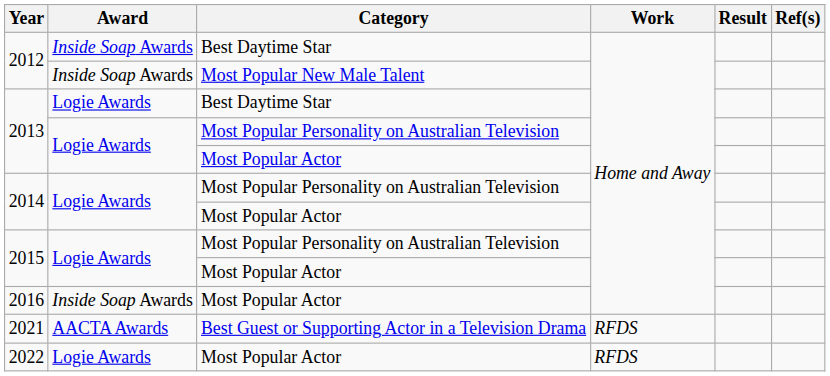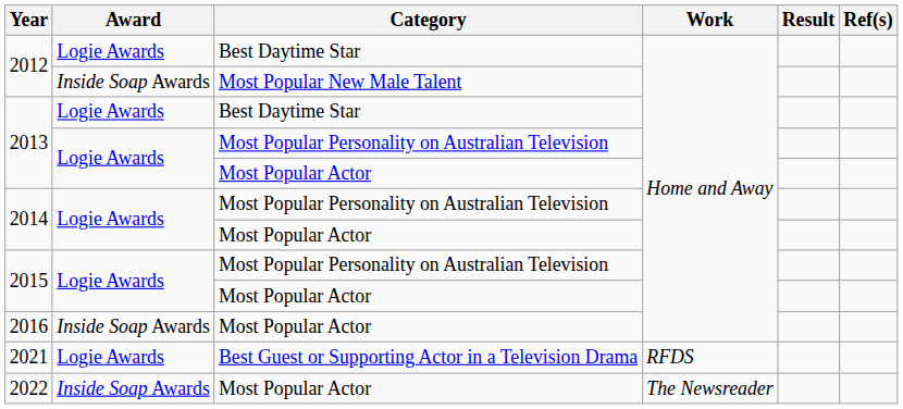2012 / Best Daytime Star | Award: Inside Soap Awards -> Logie Awards
2021 | Award: AACTA Awards -> Logie Awards
2022 | Award: Logie Awards -> Inside Soap Awards
2022 | Work: RFDS -> The Newsreader
